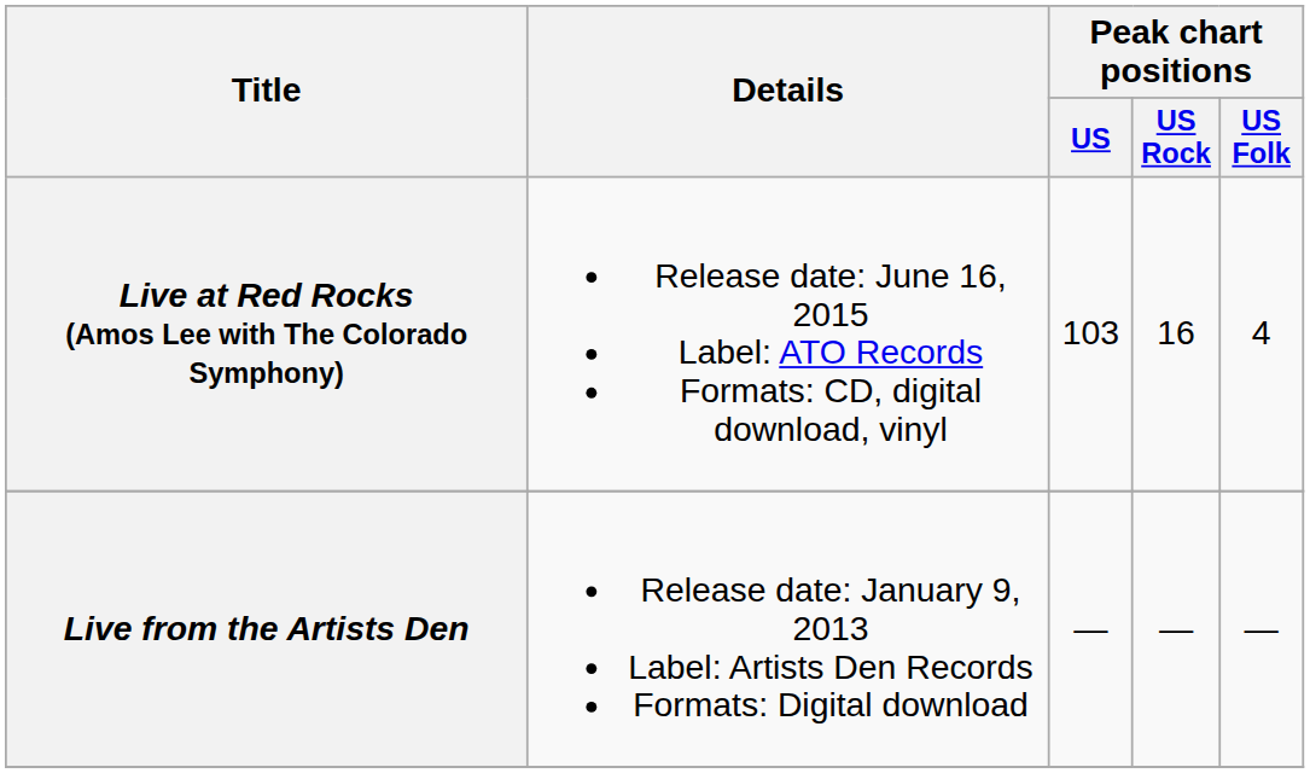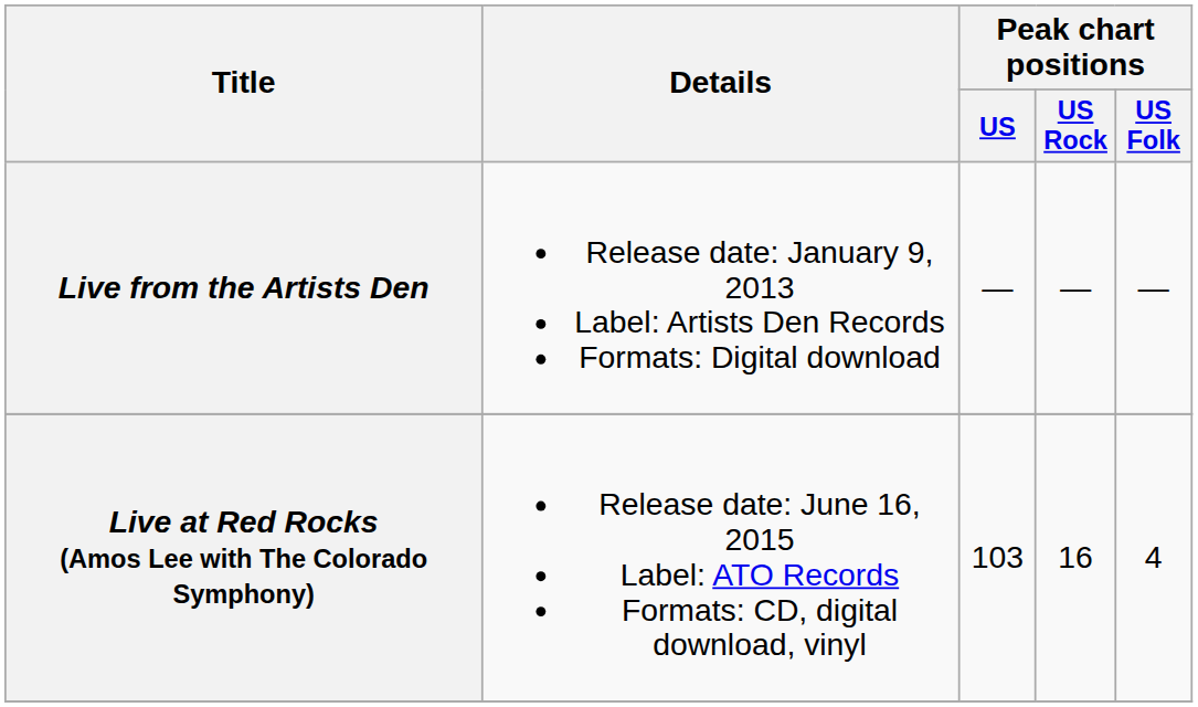rows swapped: Live from the Artists Den <-> Live at Red Rocks (Amos Lee with The Colorado Symphony)
